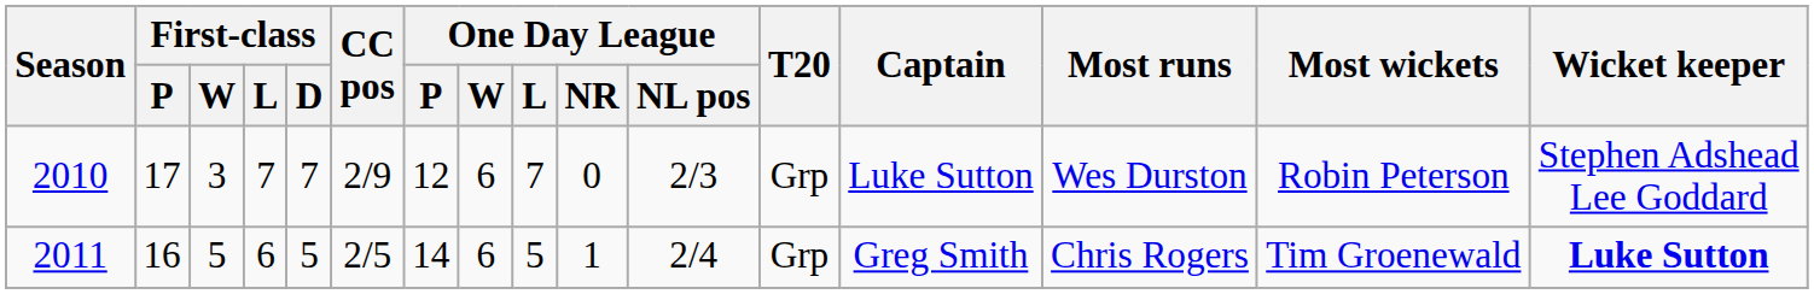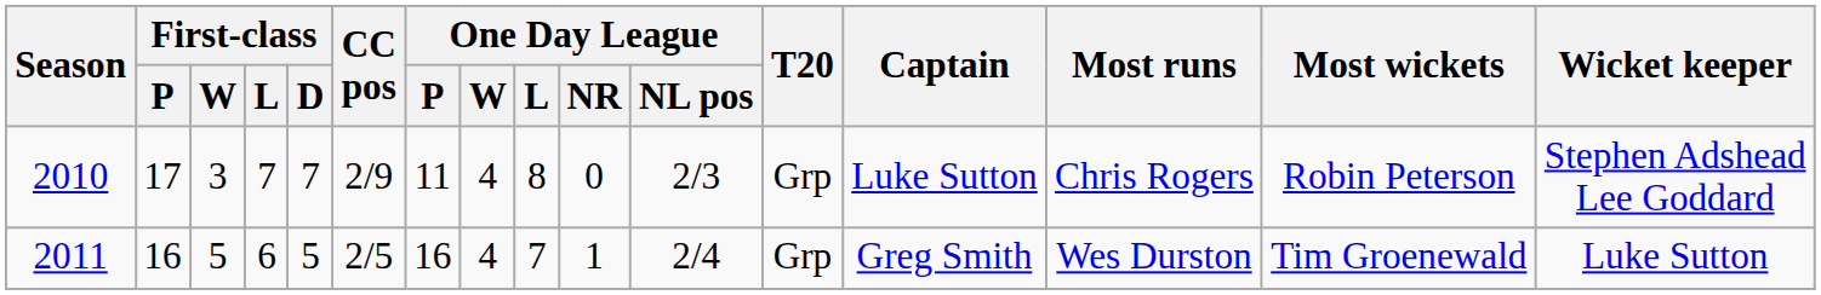2010 | One Day League / P: 12 -> 11
2010 | One Day League / W: 6 -> 4
2010 | One Day League / L: 7 -> 8
2010 | Most runs: Wes Durston -> Chris Rogers
2011 | One Day League / P: 14 -> 16
2011 | One Day League / W: 6 -> 4
2011 | One Day League / L: 5 -> 7
2011 | Most runs: Chris Rogers -> Wes Durston
2011 | Wicket keeper: bold -> normal
